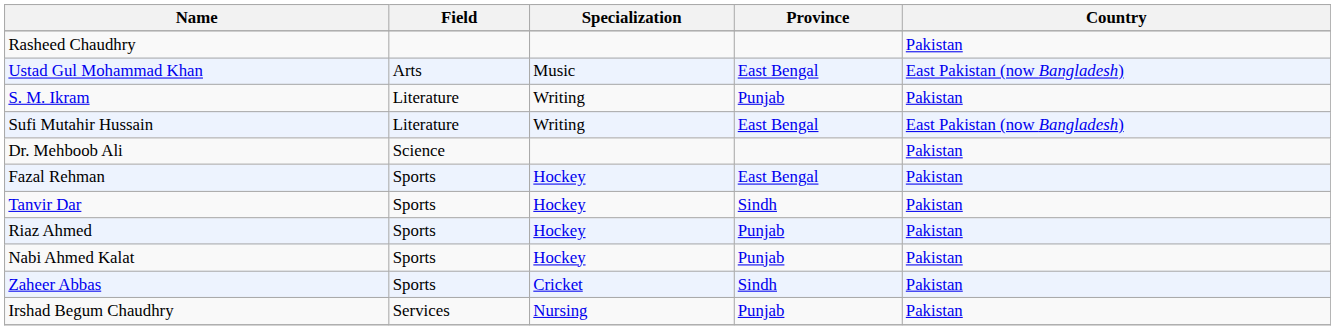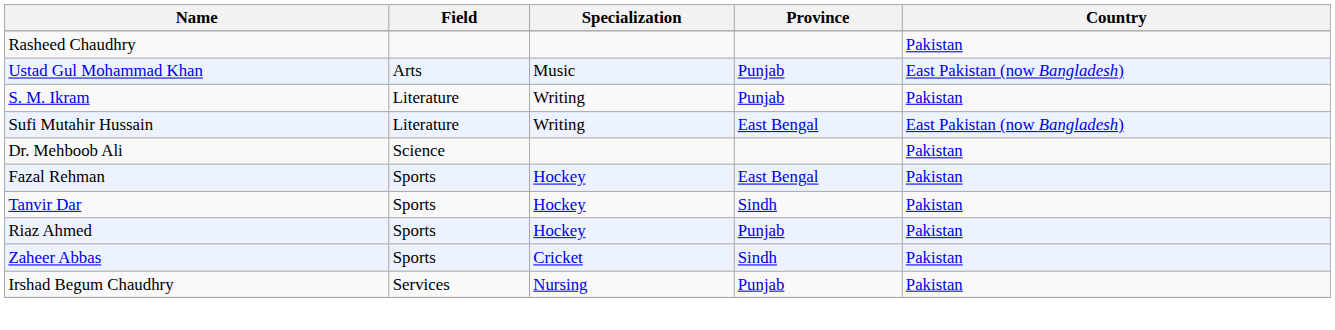Ustad Gul Mohammad Khan | Province: East Bengal -> Punjab
- row: Nabi Ahmed Kalat | Sports | Hockey | Punjab | Pakistan
